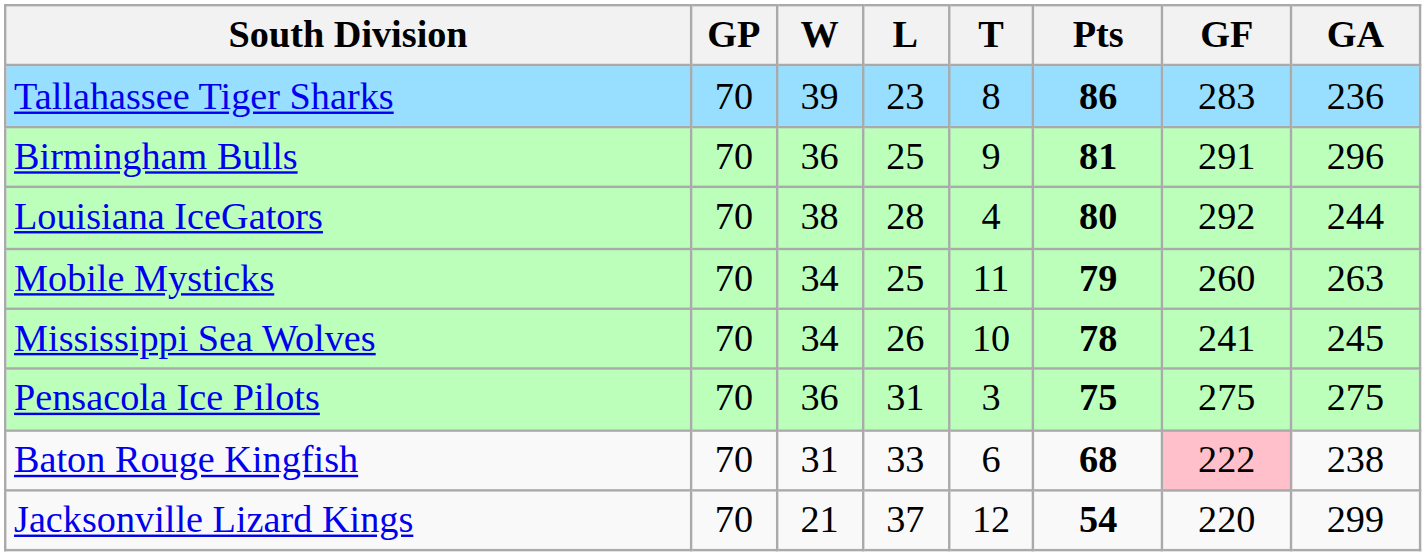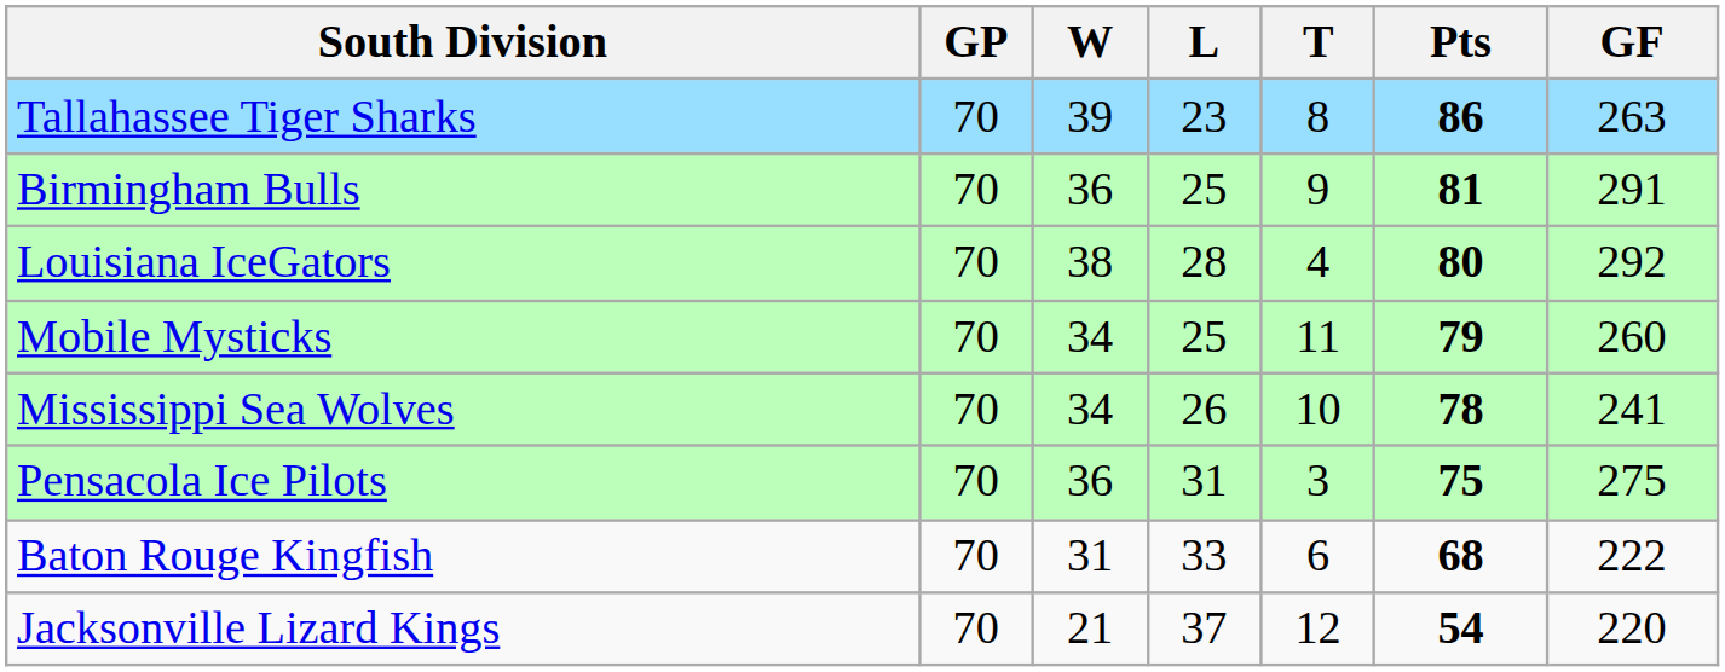- column: GA | 236 | 296 | 244 | 263 | 245 | 275 | 238 | 299
Tallahassee Tiger Sharks | GF: 283 -> 263
Baton Rouge Kingfish | GF: pink background -> no background
